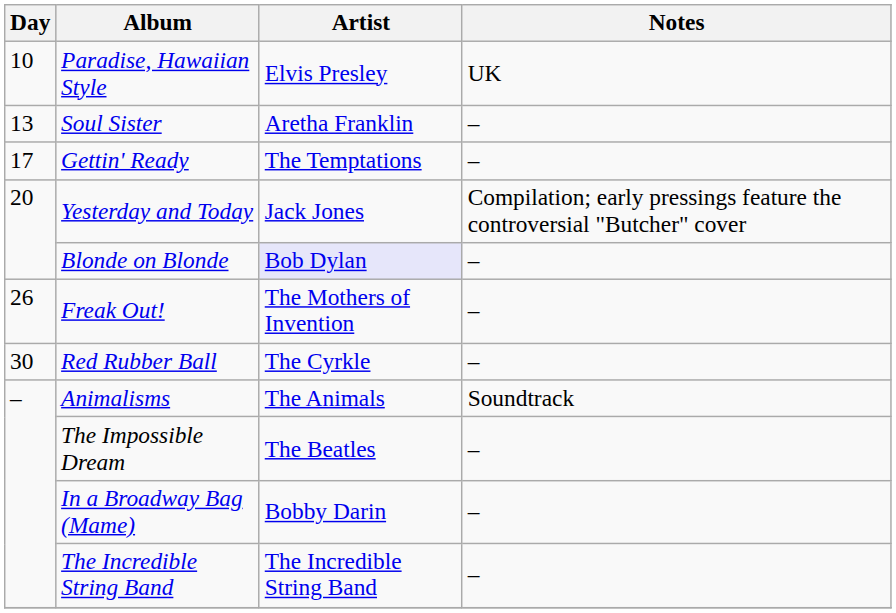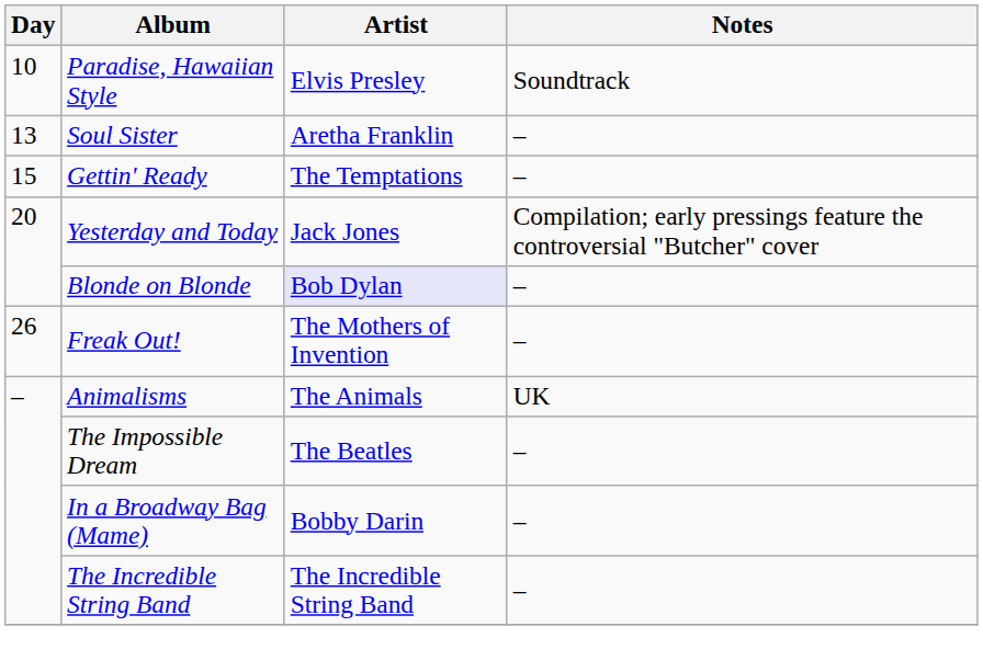Paradise, Hawaiian Style | Notes: UK -> Soundtrack
Gettin' Ready | Day: 17 -> 15
- row: 30 | Red Rubber Ball | The Cyrkle | –
Animalisms | Notes: Soundtrack -> UK
